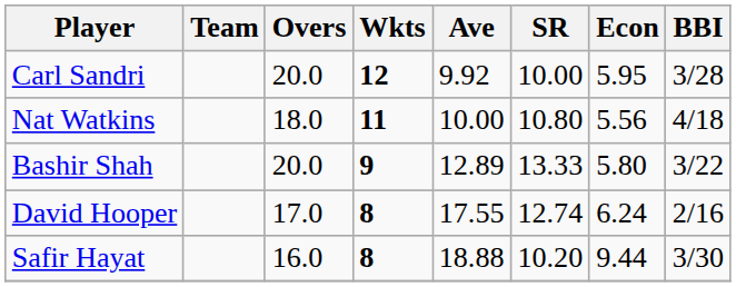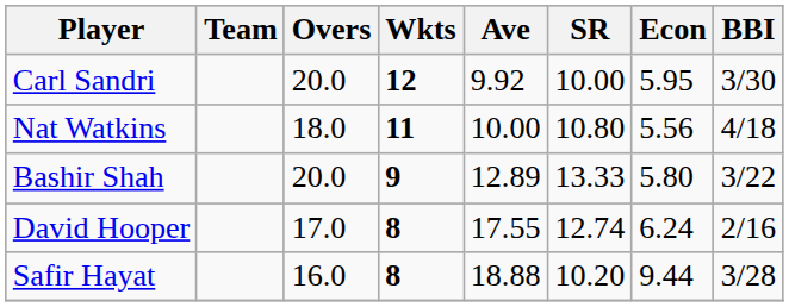Carl Sandri | BBI: 3/28 -> 3/30
Safir Hayat | BBI: 3/30 -> 3/28
